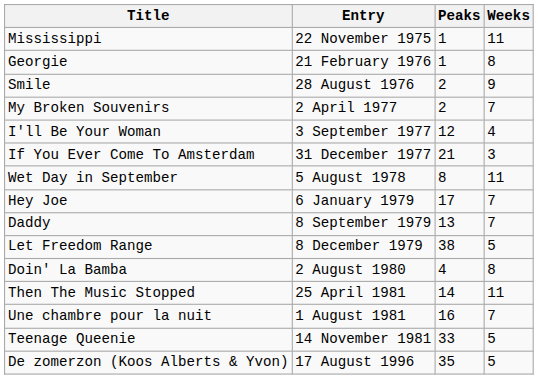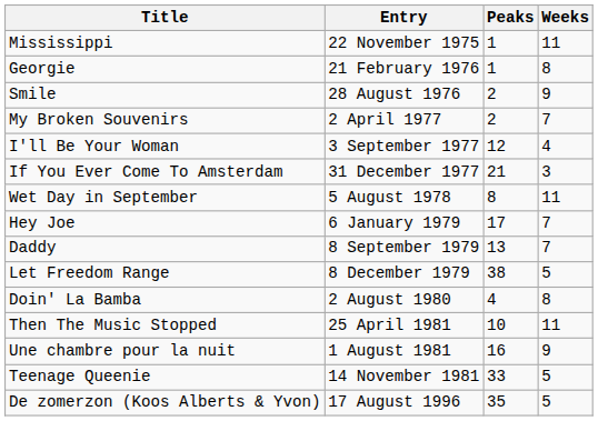Then The Music Stopped | Peaks: 14 -> 10
Une chambre pour la nuit | Weeks: 7 -> 9
